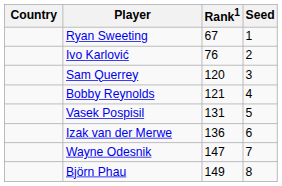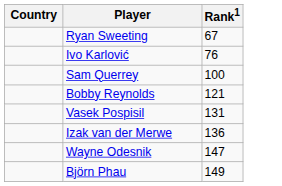- column: Seed | 1 | 2 | 3 | 4 | 5 | 6 | 7 | 8
Sam Querrey | Rank1: 120 -> 100
